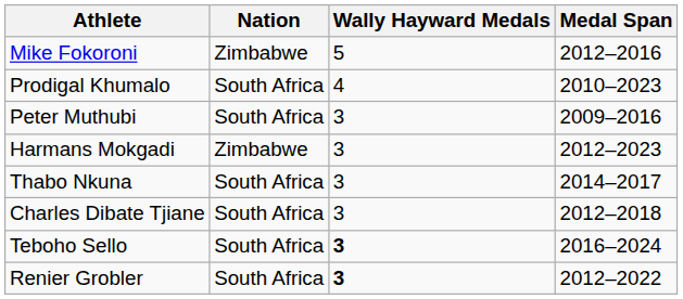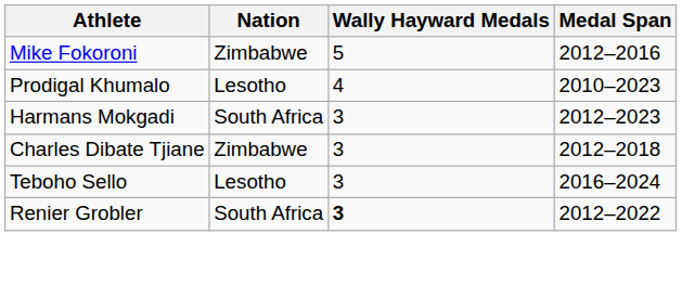Prodigal Khumalo | Nation: South Africa -> Lesotho
- row: Peter Muthubi | South Africa | 3 | 2009–2016
Harmans Mokgadi | Nation: Zimbabwe -> South Africa
- row: Thabo Nkuna | South Africa | 3 | 2014–2017
Charles Dibate Tjiane | Nation: South Africa -> Zimbabwe
Teboho Sello | Nation: South Africa -> Lesotho
Teboho Sello | Wally Hayward Medals: bold -> normal
